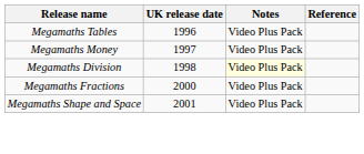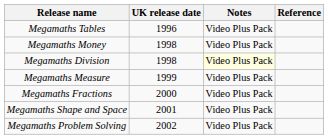Megamaths Money | UK release date: 1997 -> 1998
+ row: Megamaths Measure | 1999 | Video Plus Pack
+ row: Megamaths Problem Solving | 2002 | Video Plus Pack
